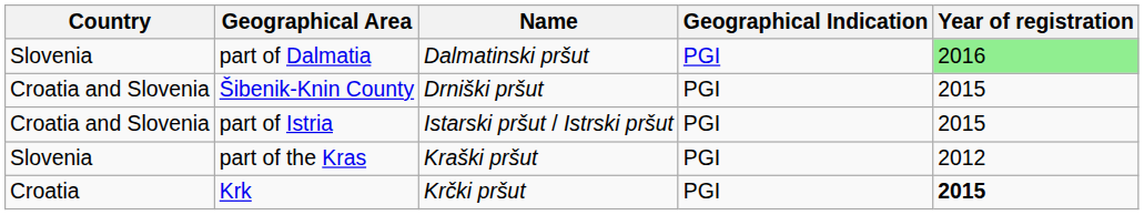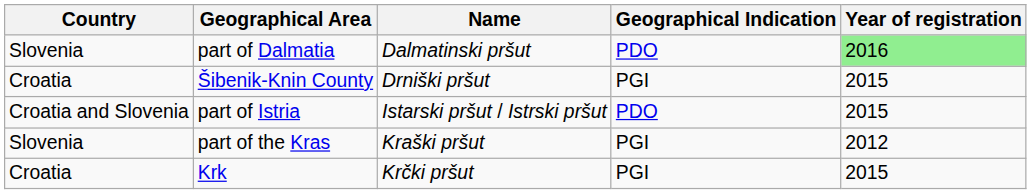part of Dalmatia | Geographical Indication: PGI -> PDO
Šibenik-Knin County | Country: Croatia and Slovenia -> Croatia
part of Istria | Geographical Indication: PGI -> PDO
Krk | Year of registration: bold -> normal
